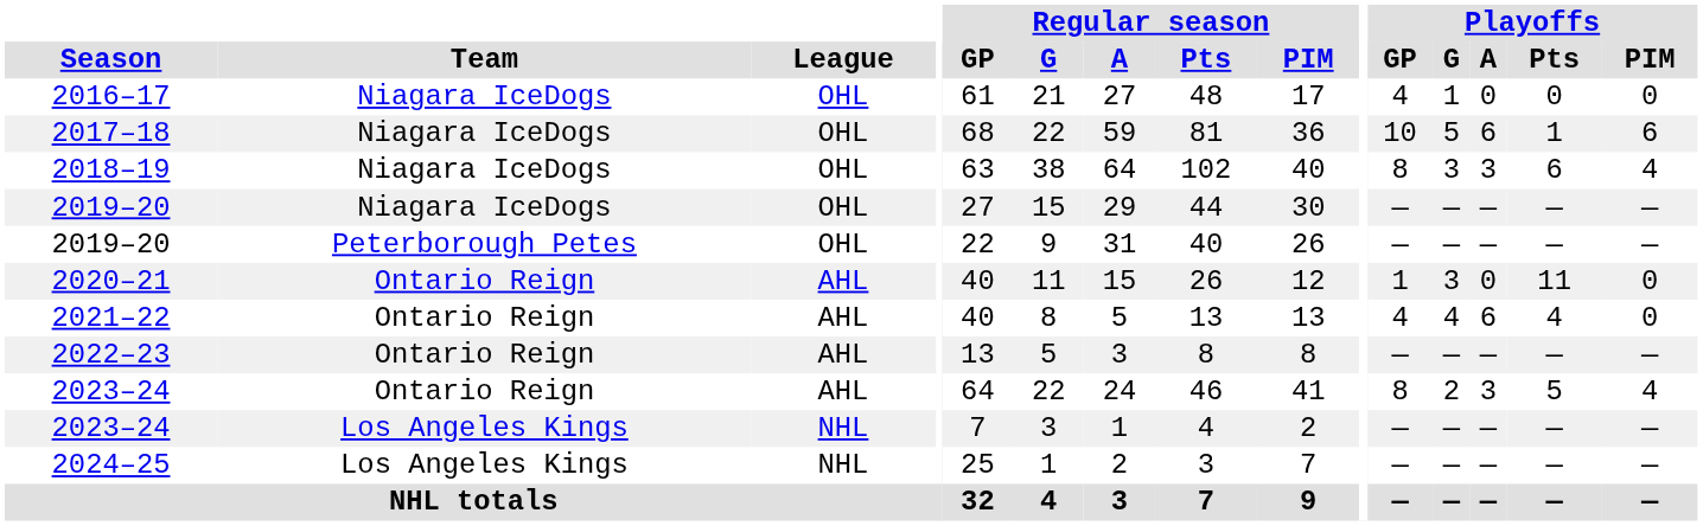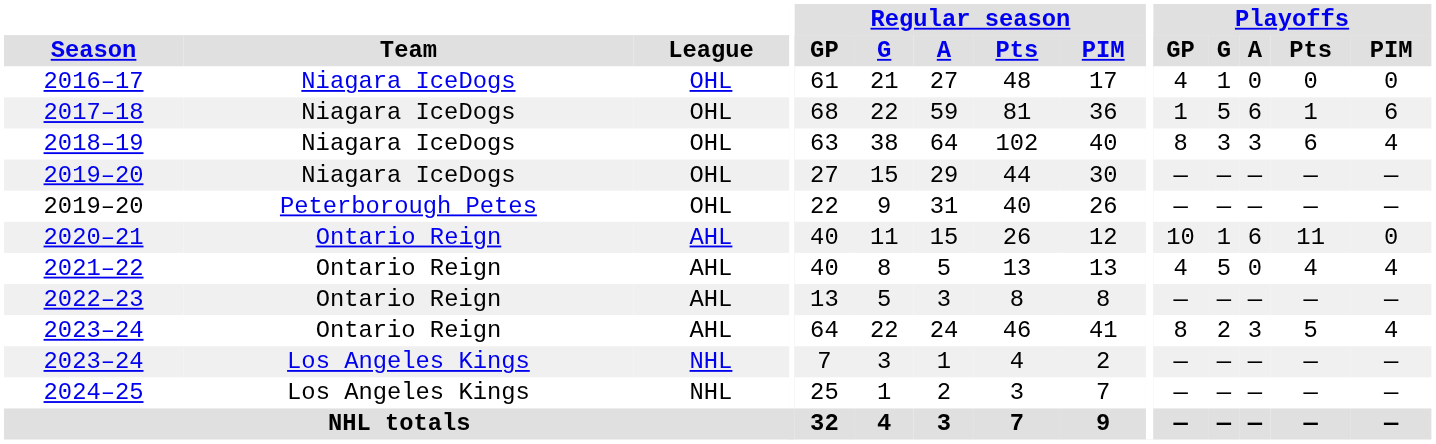2017–18 | Playoffs / GP: 10 -> 1
2020–21 | Playoffs / GP: 1 -> 10
2020–21 | Playoffs / G: 3 -> 1
2020–21 | Playoffs / A: 0 -> 6
2021–22 | Playoffs / G: 4 -> 5
2021–22 | Playoffs / A: 6 -> 0
2021–22 | Playoffs / PIM: 0 -> 4
